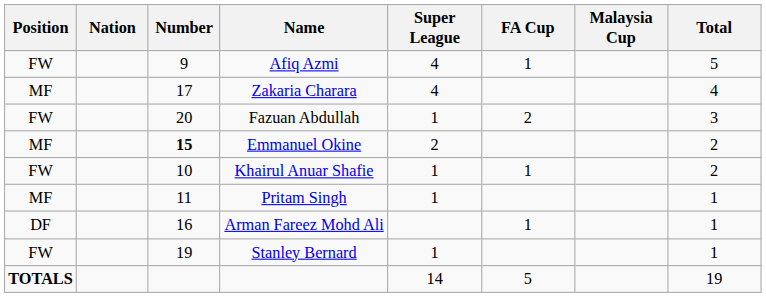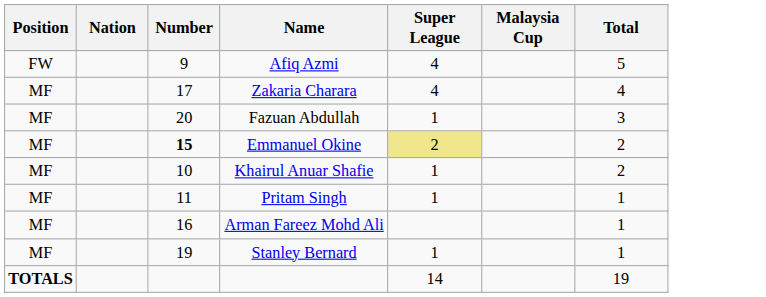- column: FA Cup | 1 | 2 | 1 | 1 | 5
Fazuan Abdullah | Position: FW -> MF
Emmanuel Okine | Super League: no background -> khaki background
Khairul Anuar Shafie | Position: FW -> MF
Arman Fareez Mohd Ali | Position: DF -> MF
Stanley Bernard | Position: FW -> MF
